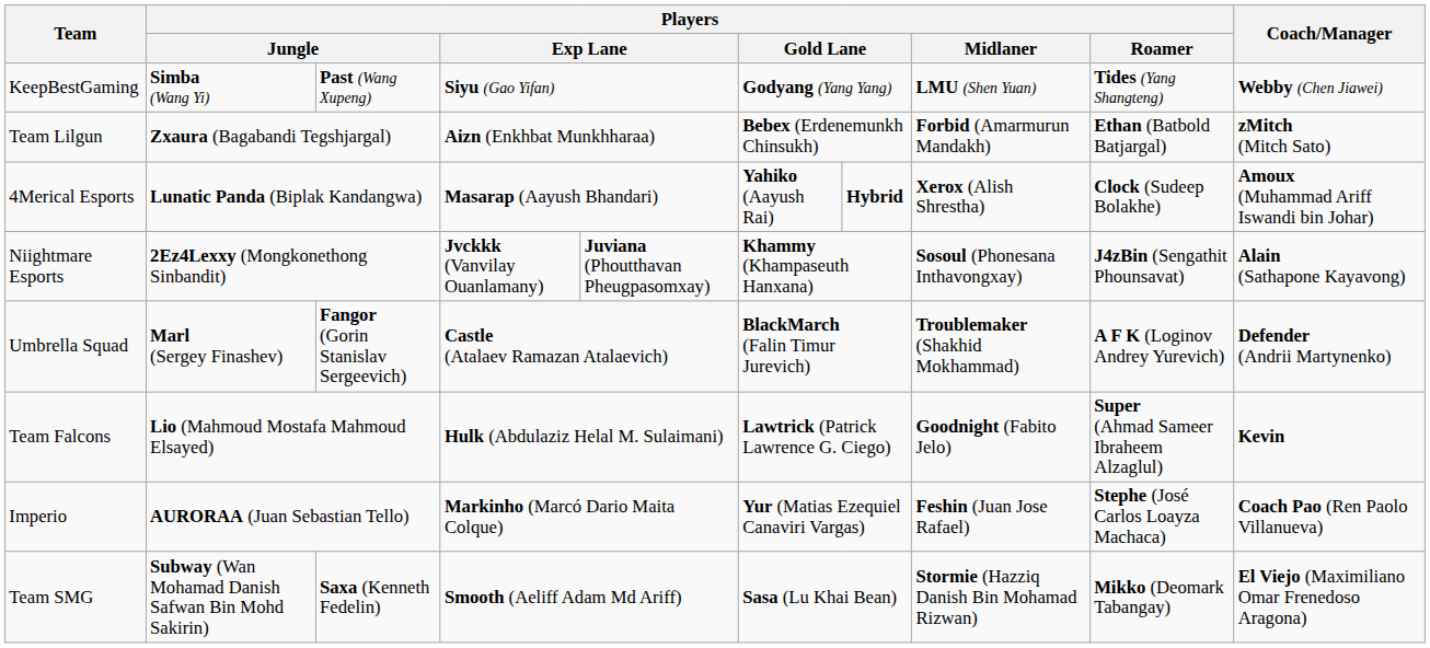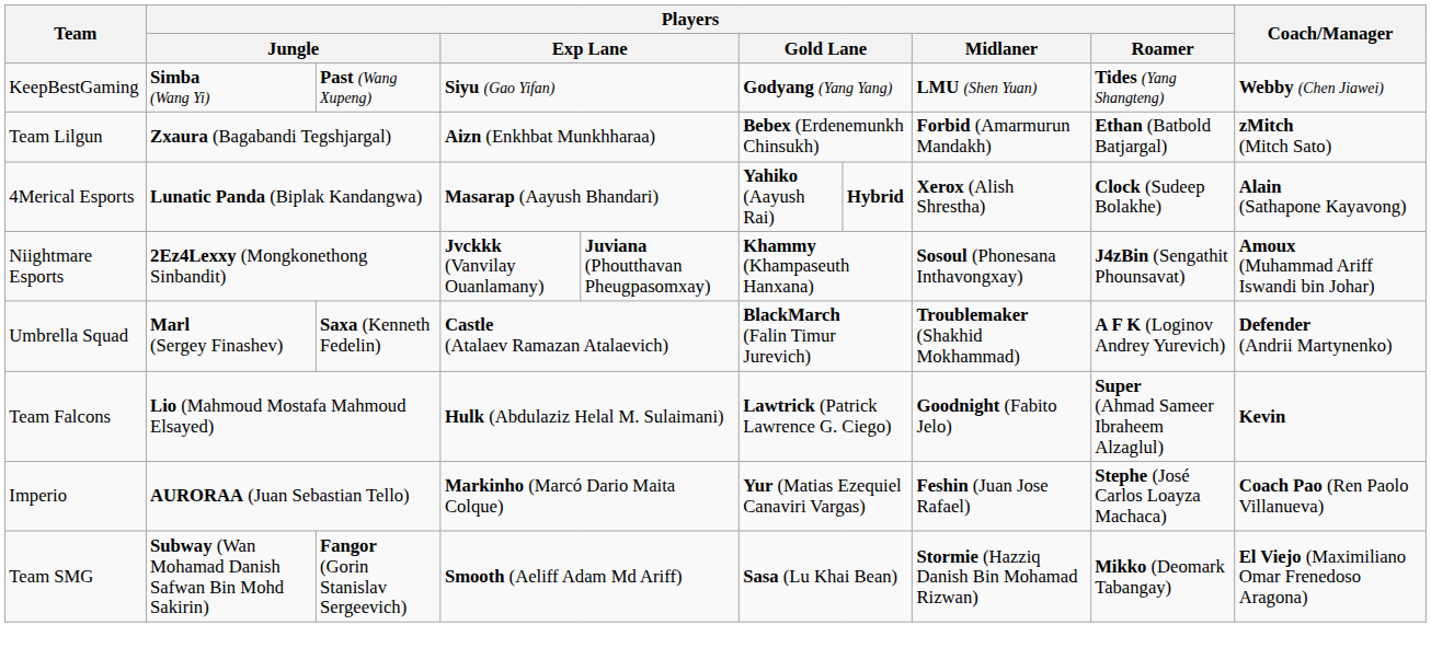4Merical Esports | Coach/Manager: Amoux (Muhammad Ariff Iswandi bin Johar) -> Alain (Sathapone Kayavong)
Niightmare Esports | Coach/Manager: Alain (Sathapone Kayavong) -> Amoux (Muhammad Ariff Iswandi bin Johar)
Umbrella Squad | column 3: Fangor (Gorin Stanislav Sergeevich) -> Saxa (Kenneth Fedelin)
Team SMG | column 3: Saxa (Kenneth Fedelin) -> Fangor (Gorin Stanislav Sergeevich)
